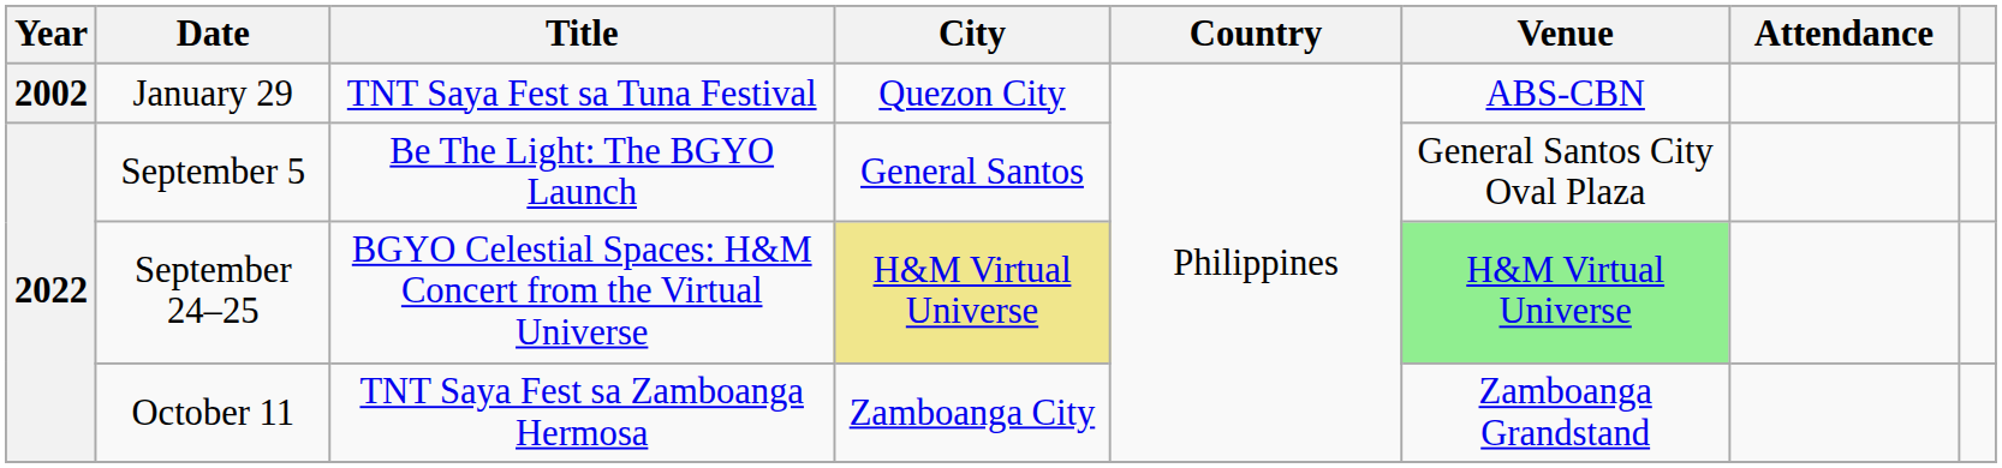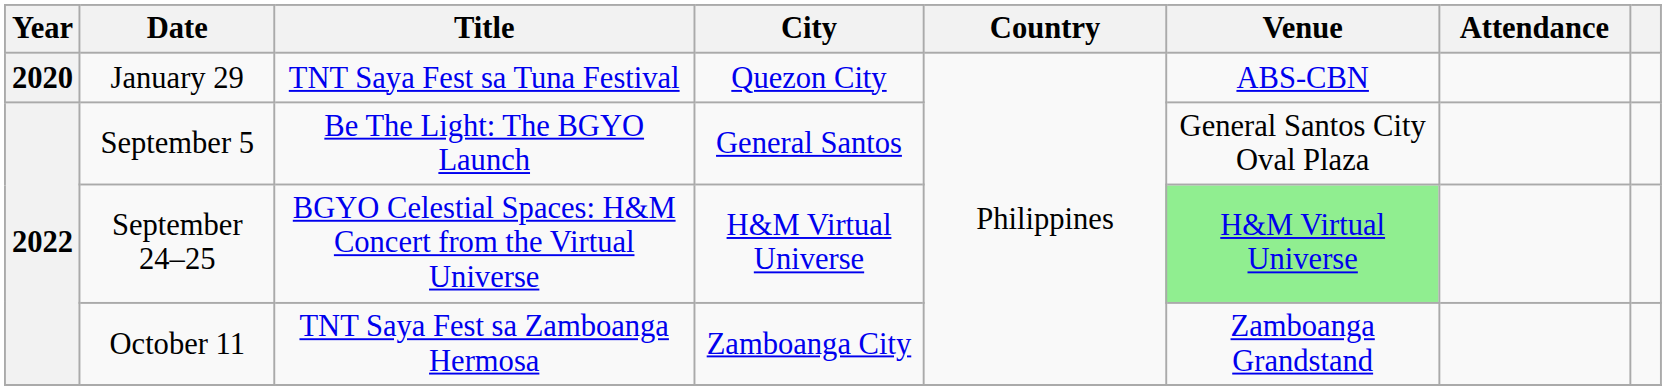January 29 | Year: 2002 -> 2020
September 24–25 | City: khaki background -> no background
